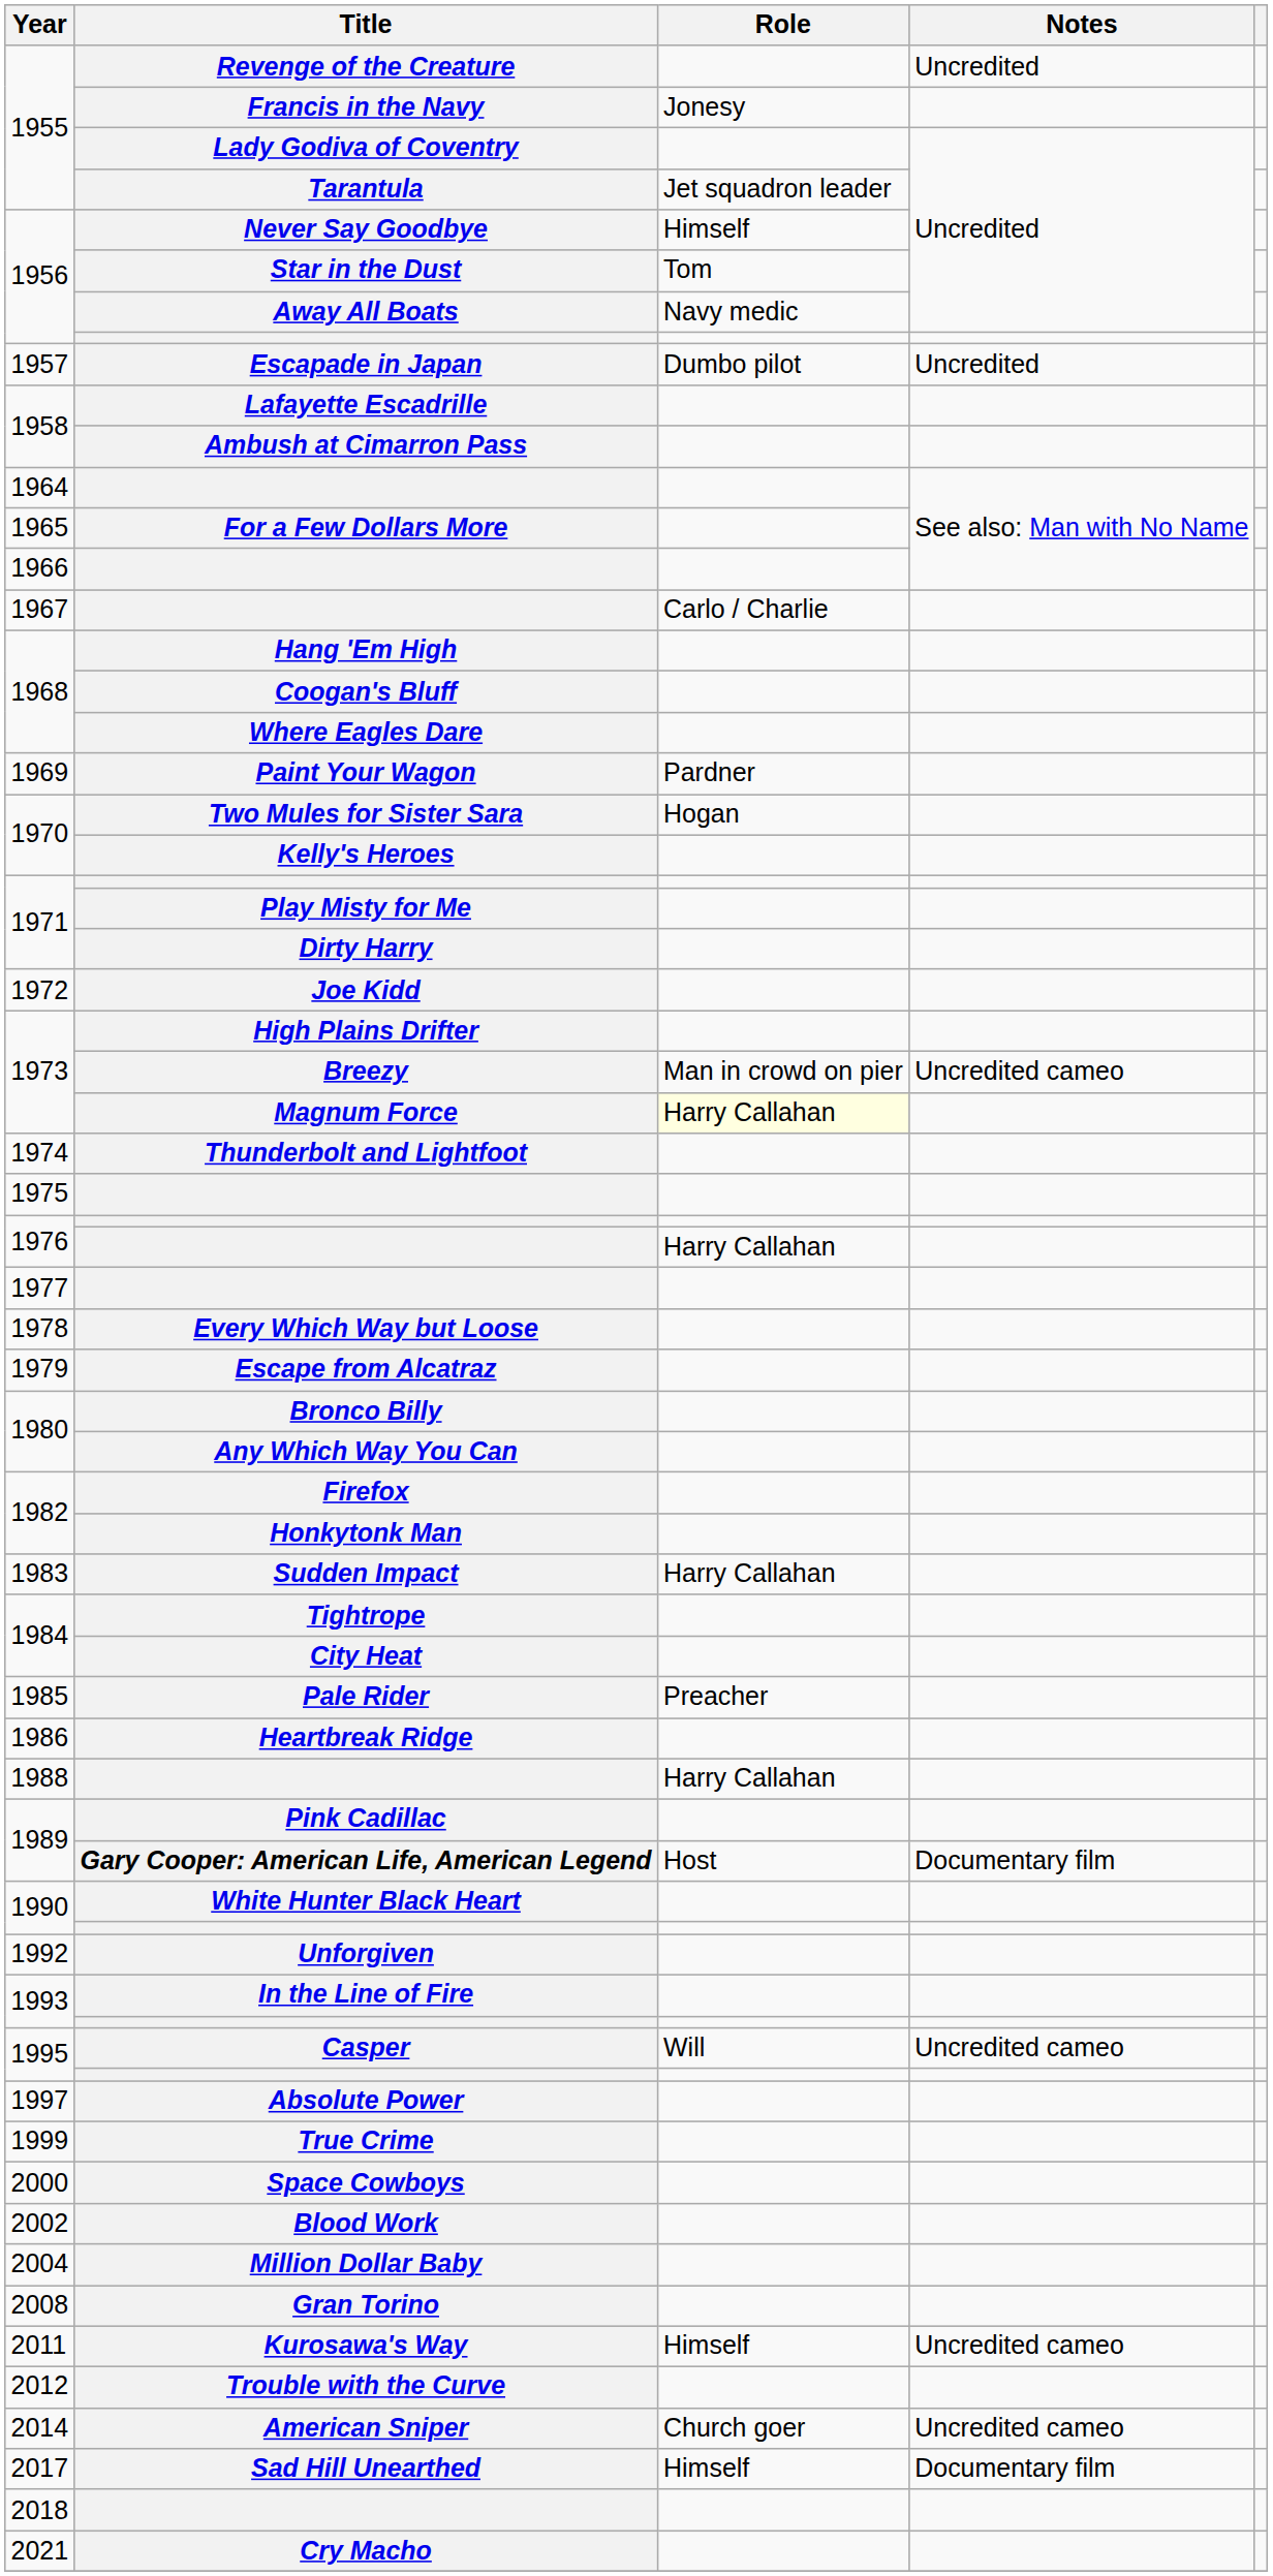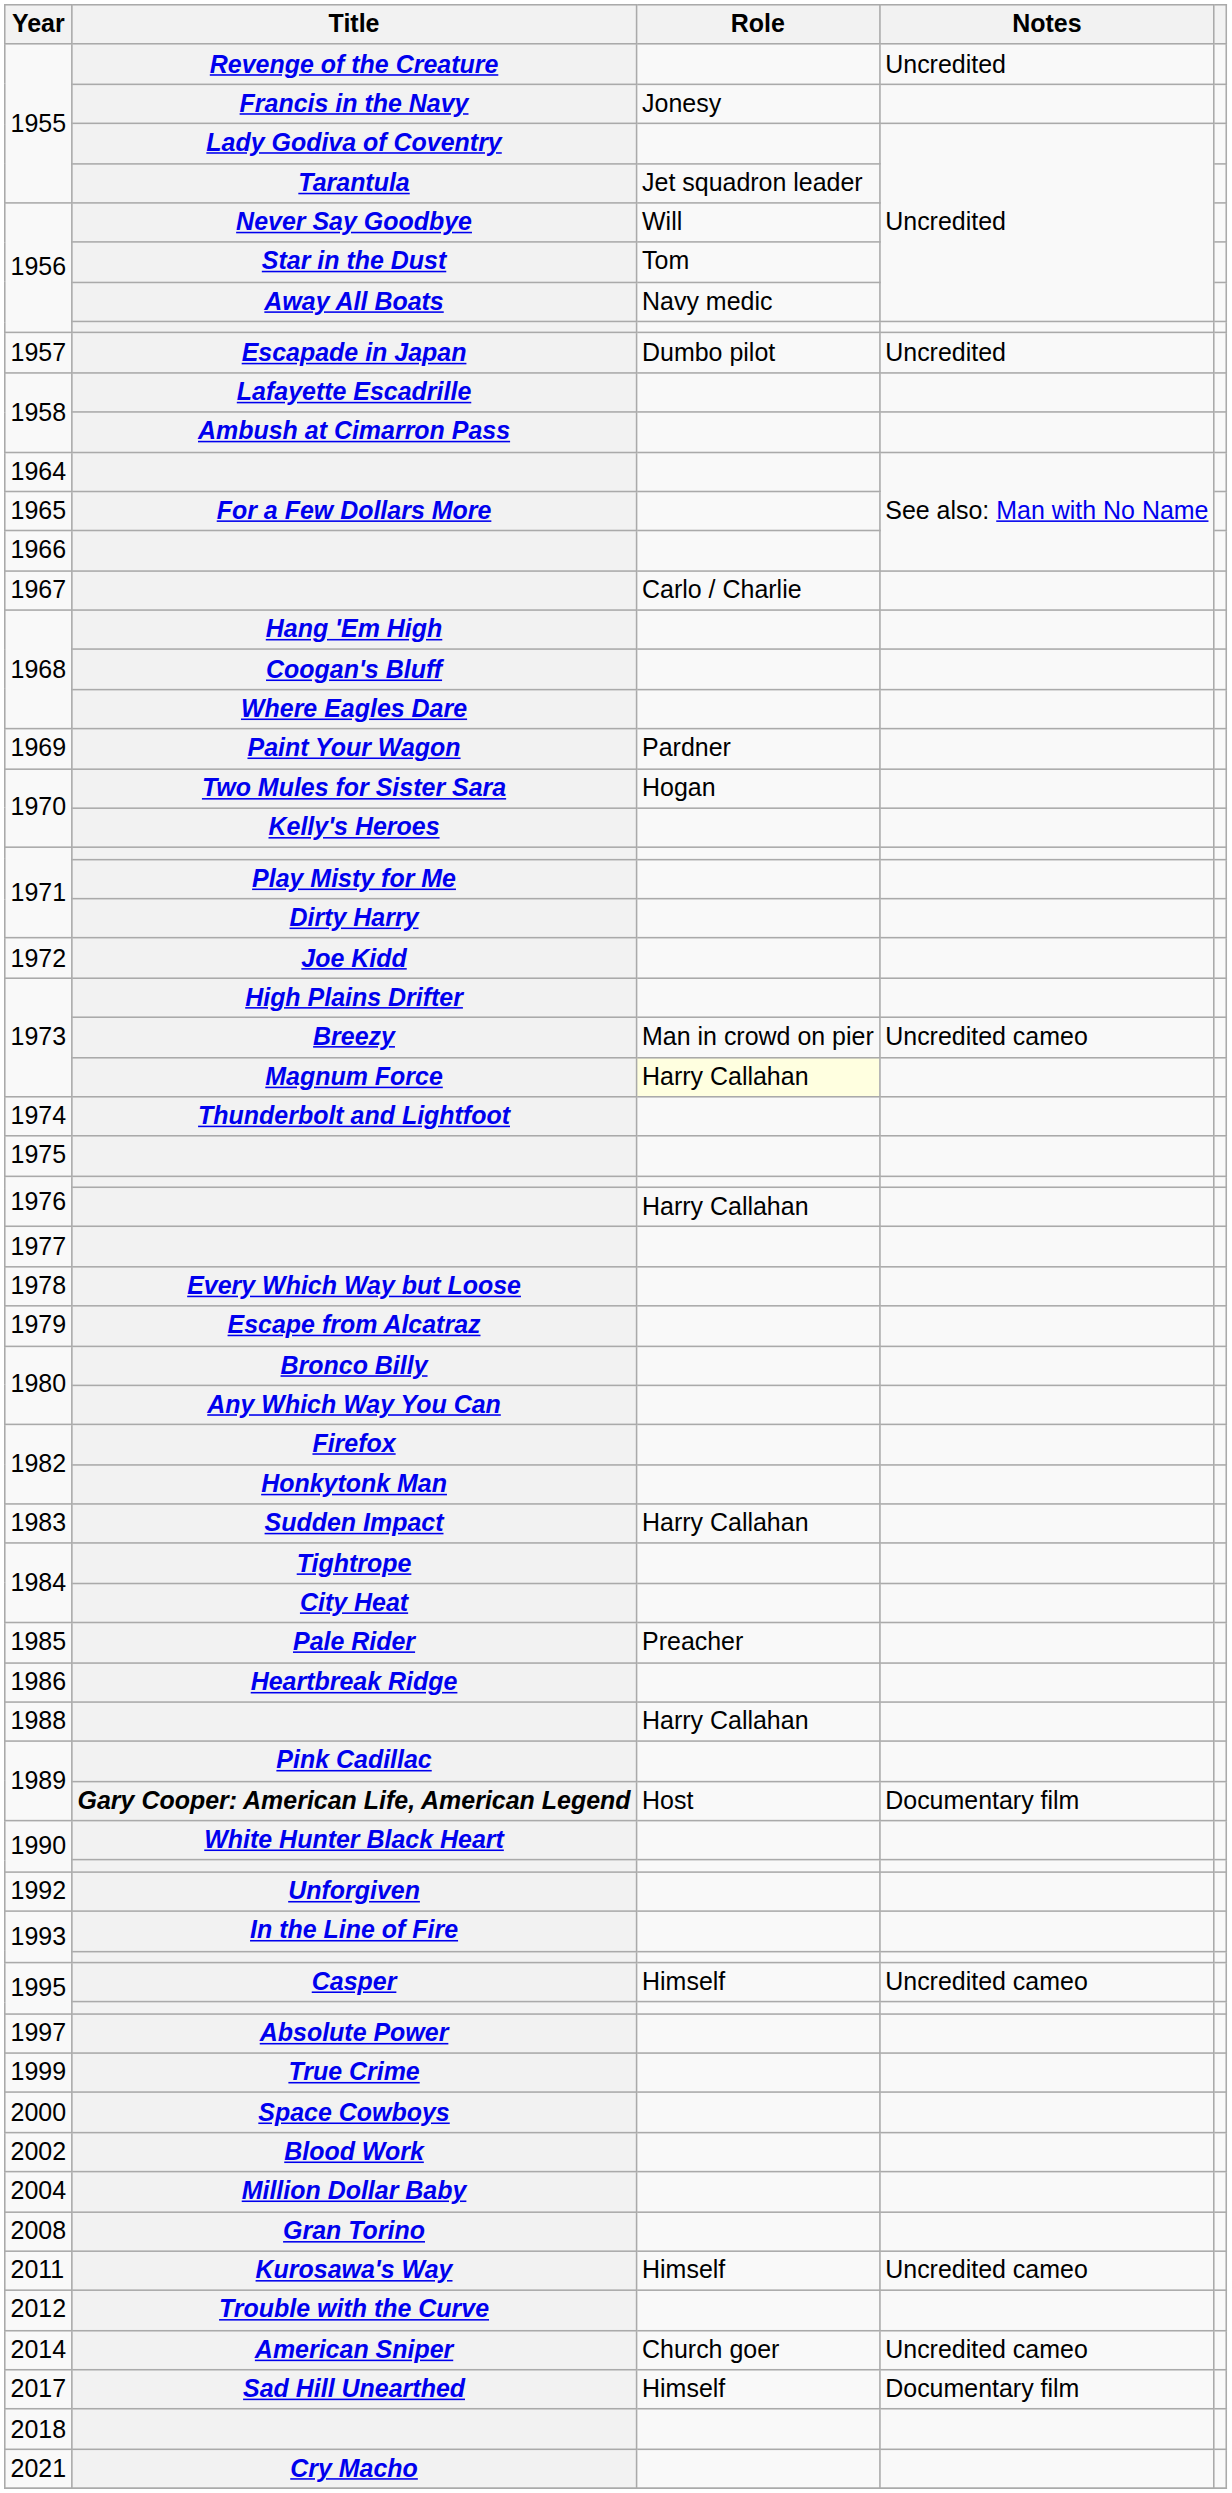Never Say Goodbye | Role: Himself -> Will
Casper | Role: Will -> Himself
